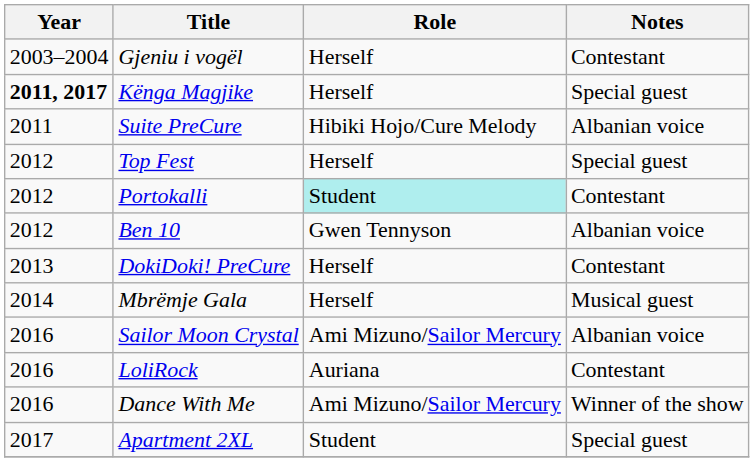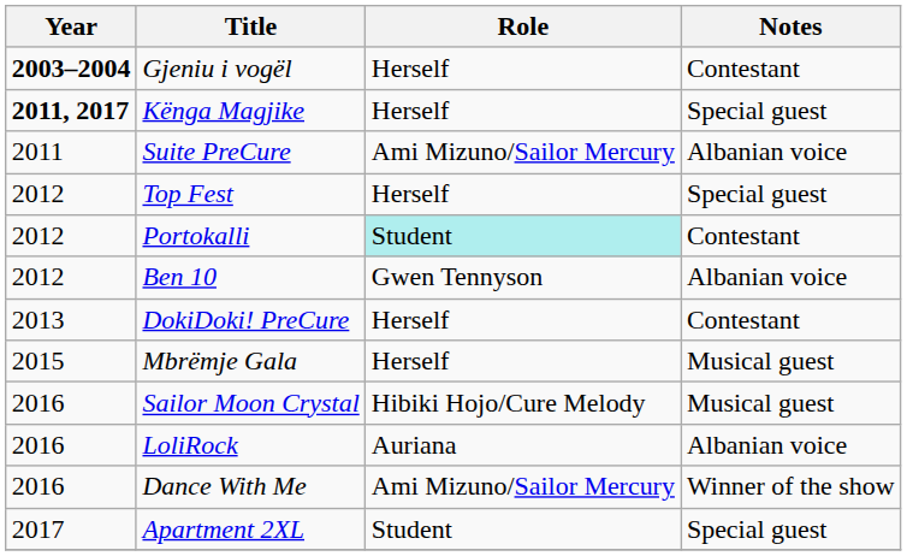Gjeniu i vogël | Year: normal -> bold
Suite PreCure | Role: Hibiki Hojo/Cure Melody -> Ami Mizuno/Sailor Mercury
Mbrëmje Gala | Year: 2014 -> 2015
Sailor Moon Crystal | Role: Ami Mizuno/Sailor Mercury -> Hibiki Hojo/Cure Melody
Sailor Moon Crystal | Notes: Albanian voice -> Musical guest
LoliRock | Notes: Contestant -> Albanian voice
